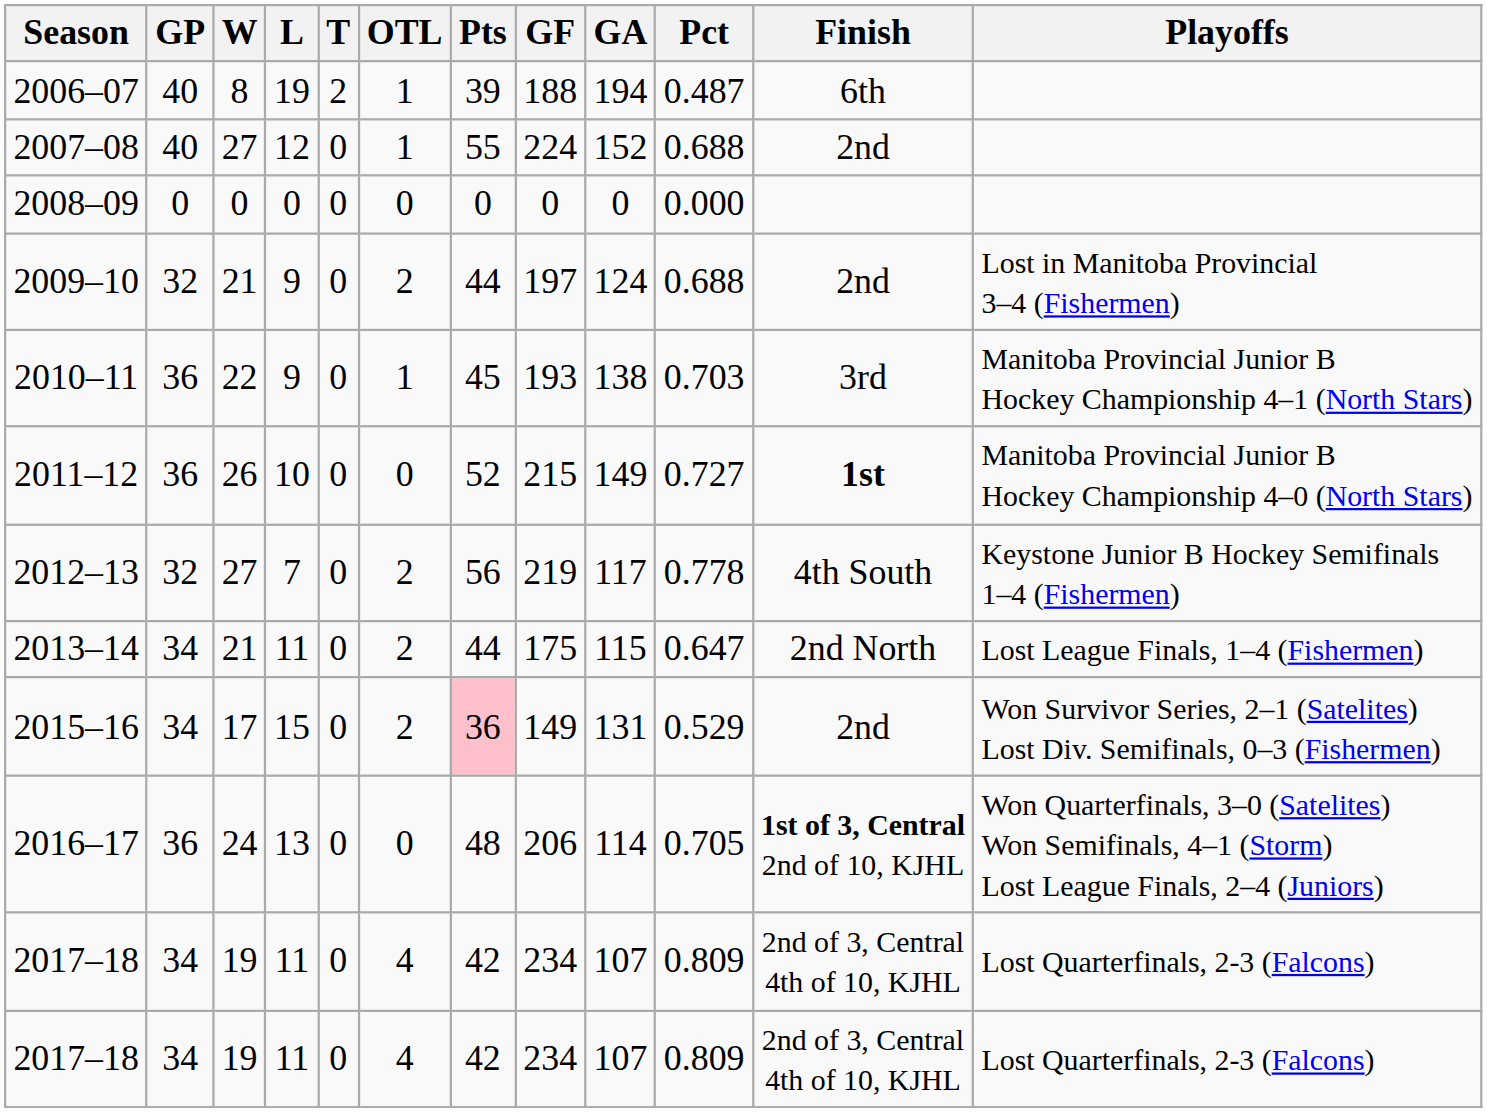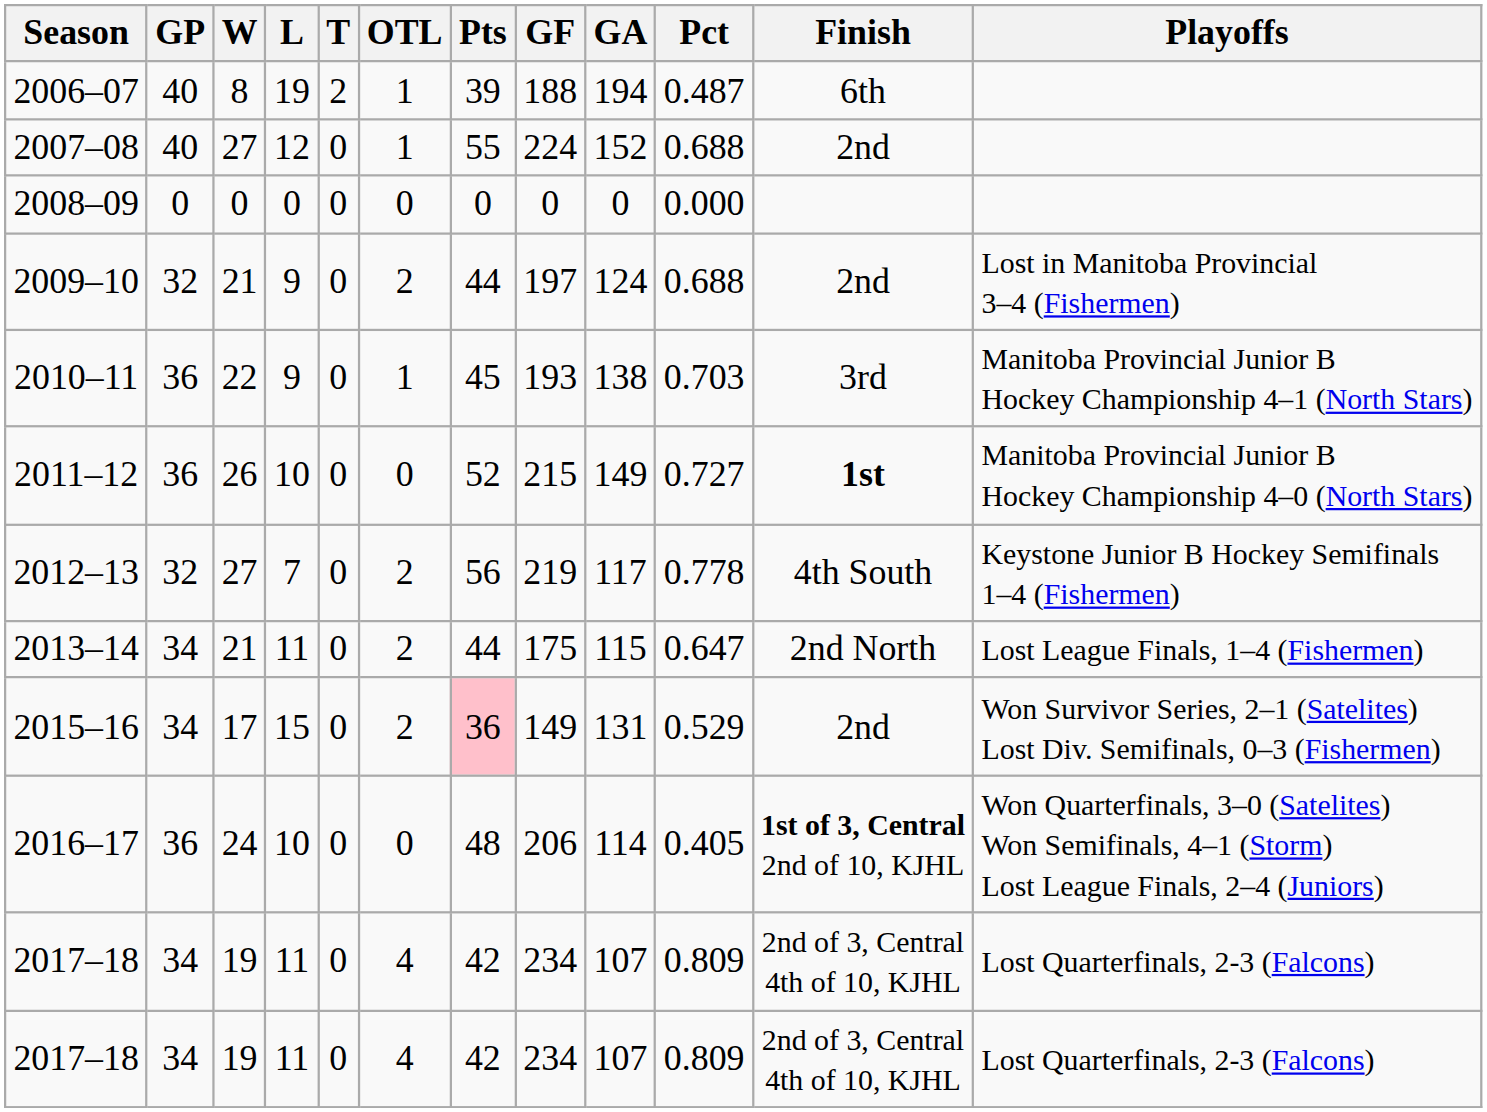2016–17 | L: 13 -> 10
2016–17 | Pct: 0.705 -> 0.405
